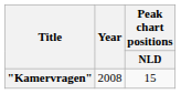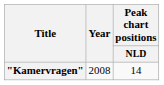"Kamervragen" | Peak chart positions / NLD: 15 -> 14
